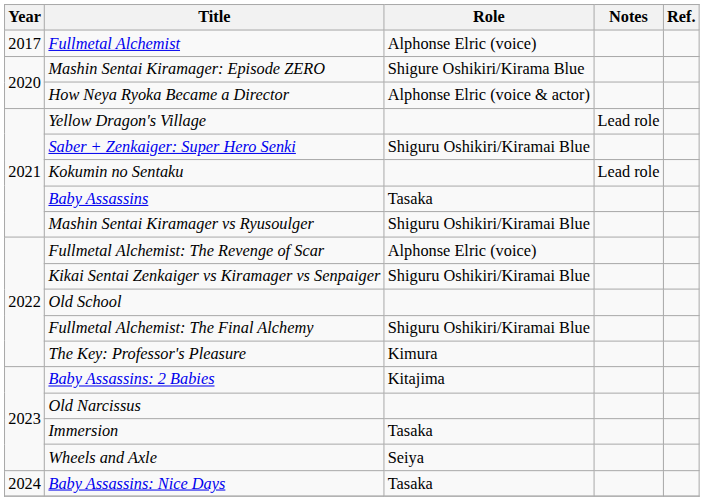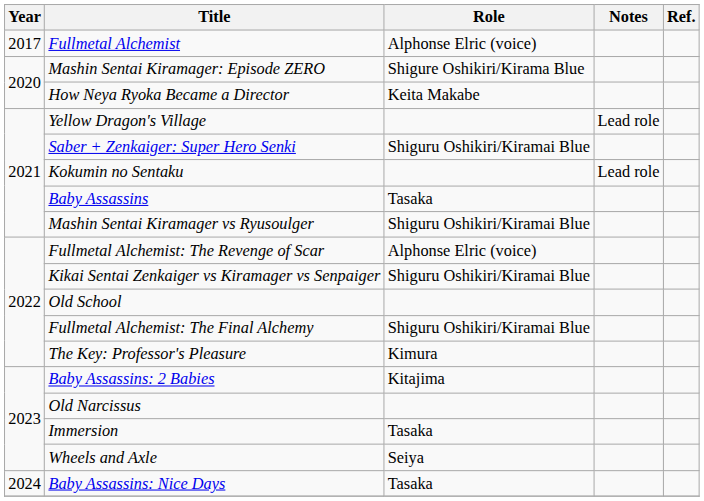How Neya Ryoka Became a Director | Role: Alphonse Elric (voice & actor) -> Keita Makabe
